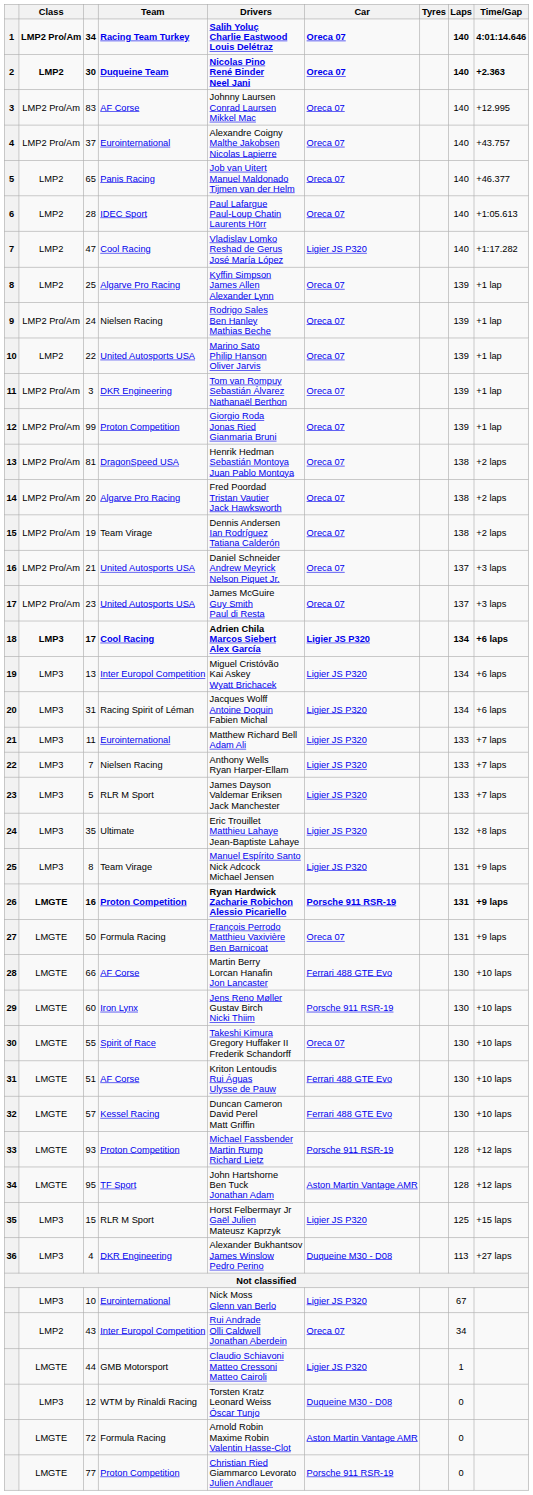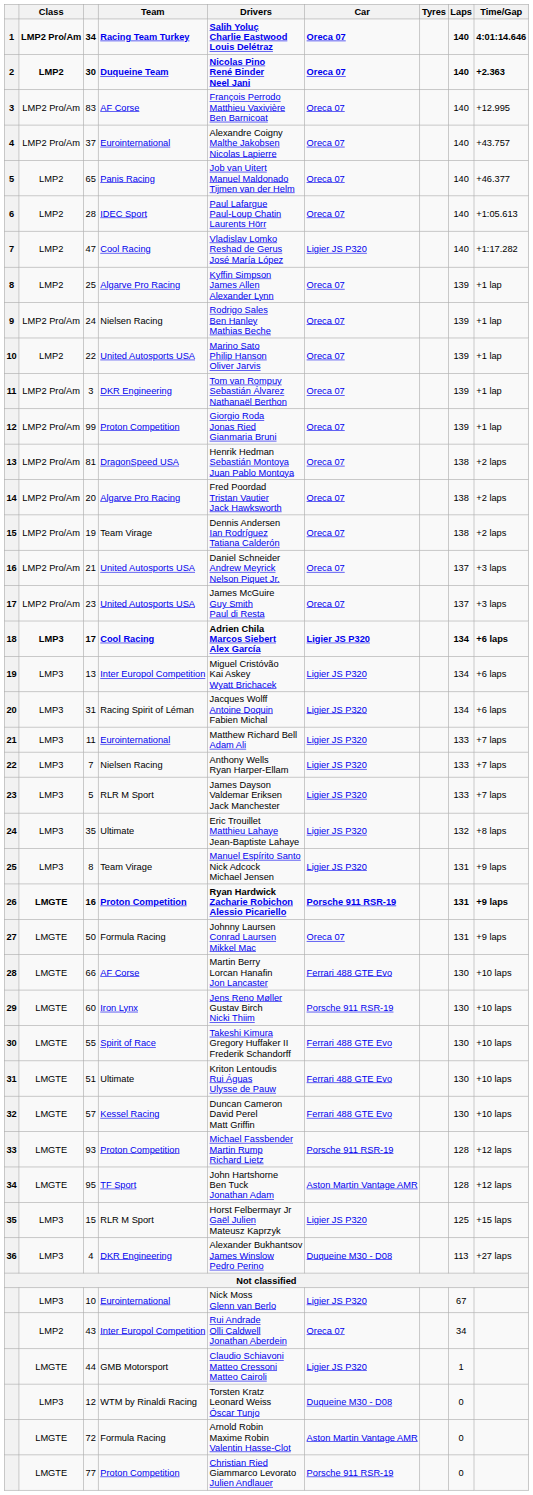83 | Drivers: Johnny Laursen Conrad Laursen Mikkel Mac -> François Perrodo Matthieu Vaxivière Ben Barnicoat
50 | Drivers: François Perrodo Matthieu Vaxivière Ben Barnicoat -> Johnny Laursen Conrad Laursen Mikkel Mac
55 | Car: Oreca 07 -> Ferrari 488 GTE Evo
51 | Team: AF Corse -> Ultimate
